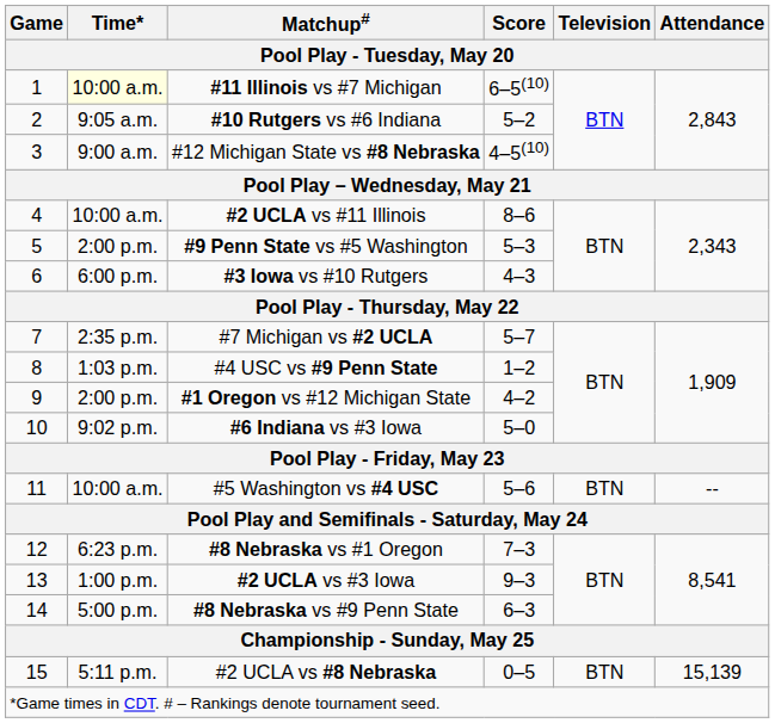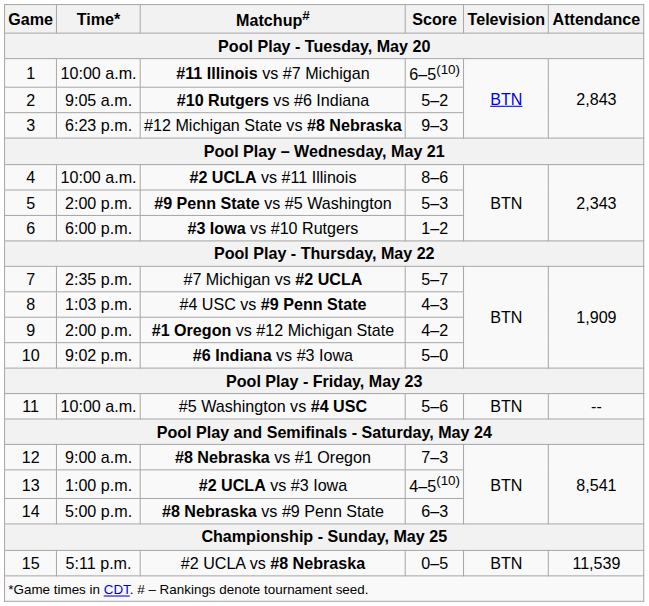#11 Illinois vs #7 Michigan | Time*: lightyellow background -> no background
#12 Michigan State vs #8 Nebraska | Time*: 9:00 a.m. -> 6:23 p.m.
#12 Michigan State vs #8 Nebraska | Score: 4–5(10) -> 9–3
#3 Iowa vs #10 Rutgers | Score: 4–3 -> 1–2
#4 USC vs #9 Penn State | Score: 1–2 -> 4–3
#8 Nebraska vs #1 Oregon | Time*: 6:23 p.m. -> 9:00 a.m.
#2 UCLA vs #3 Iowa | Score: 9–3 -> 4–5(10)
#2 UCLA vs #8 Nebraska | Attendance: 15,139 -> 11,539
